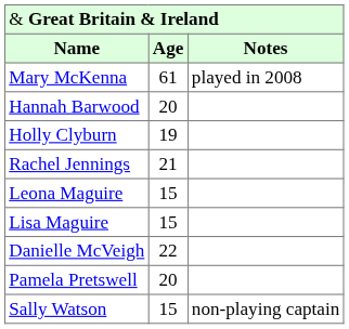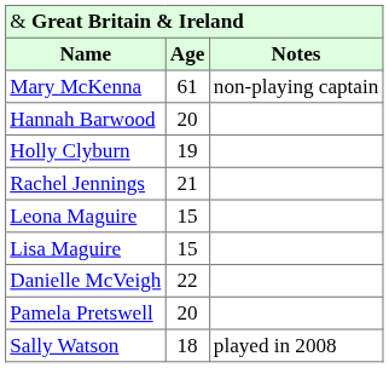Mary McKenna | column 3: played in 2008 -> non-playing captain
Sally Watson | column 2: 15 -> 18
Sally Watson | column 3: non-playing captain -> played in 2008
